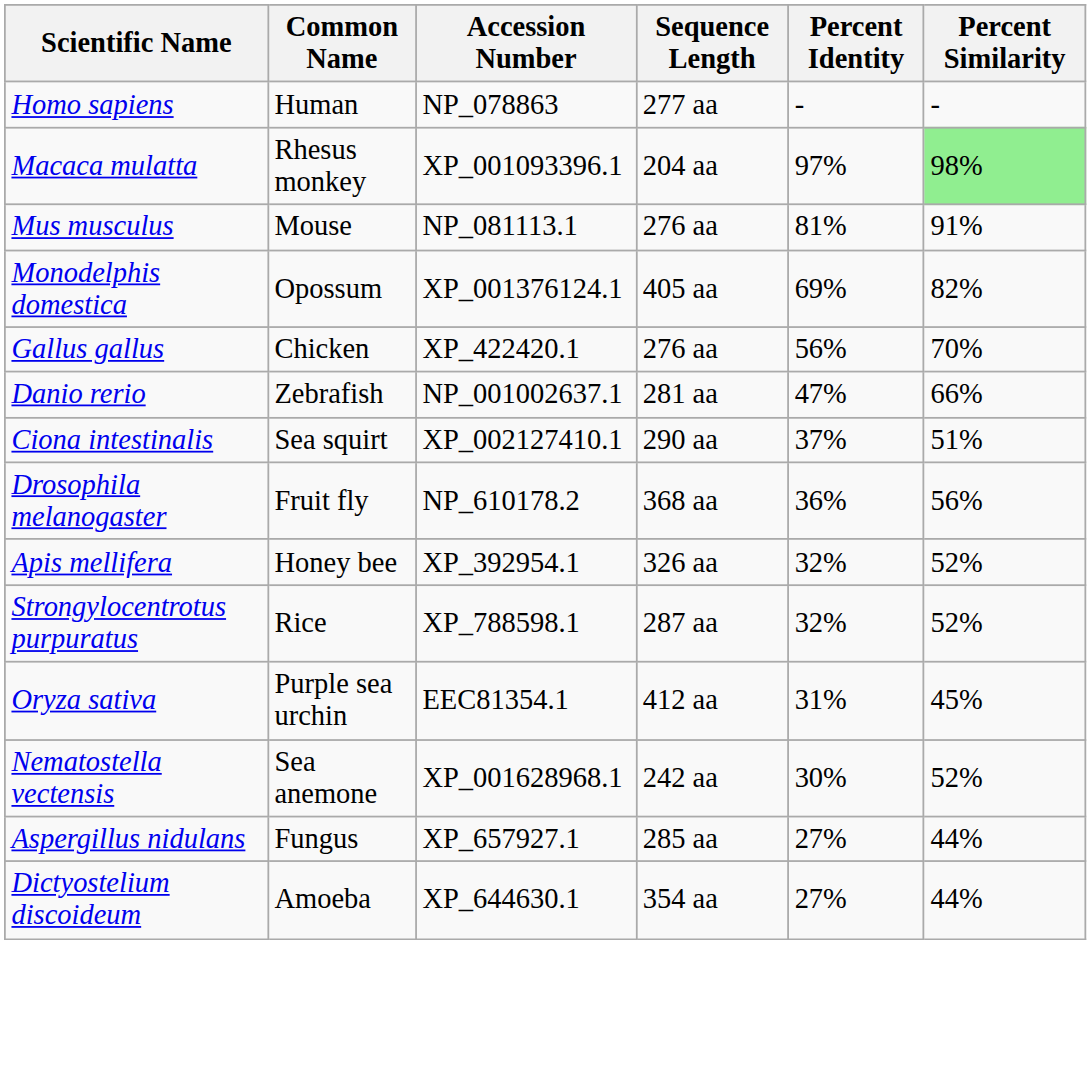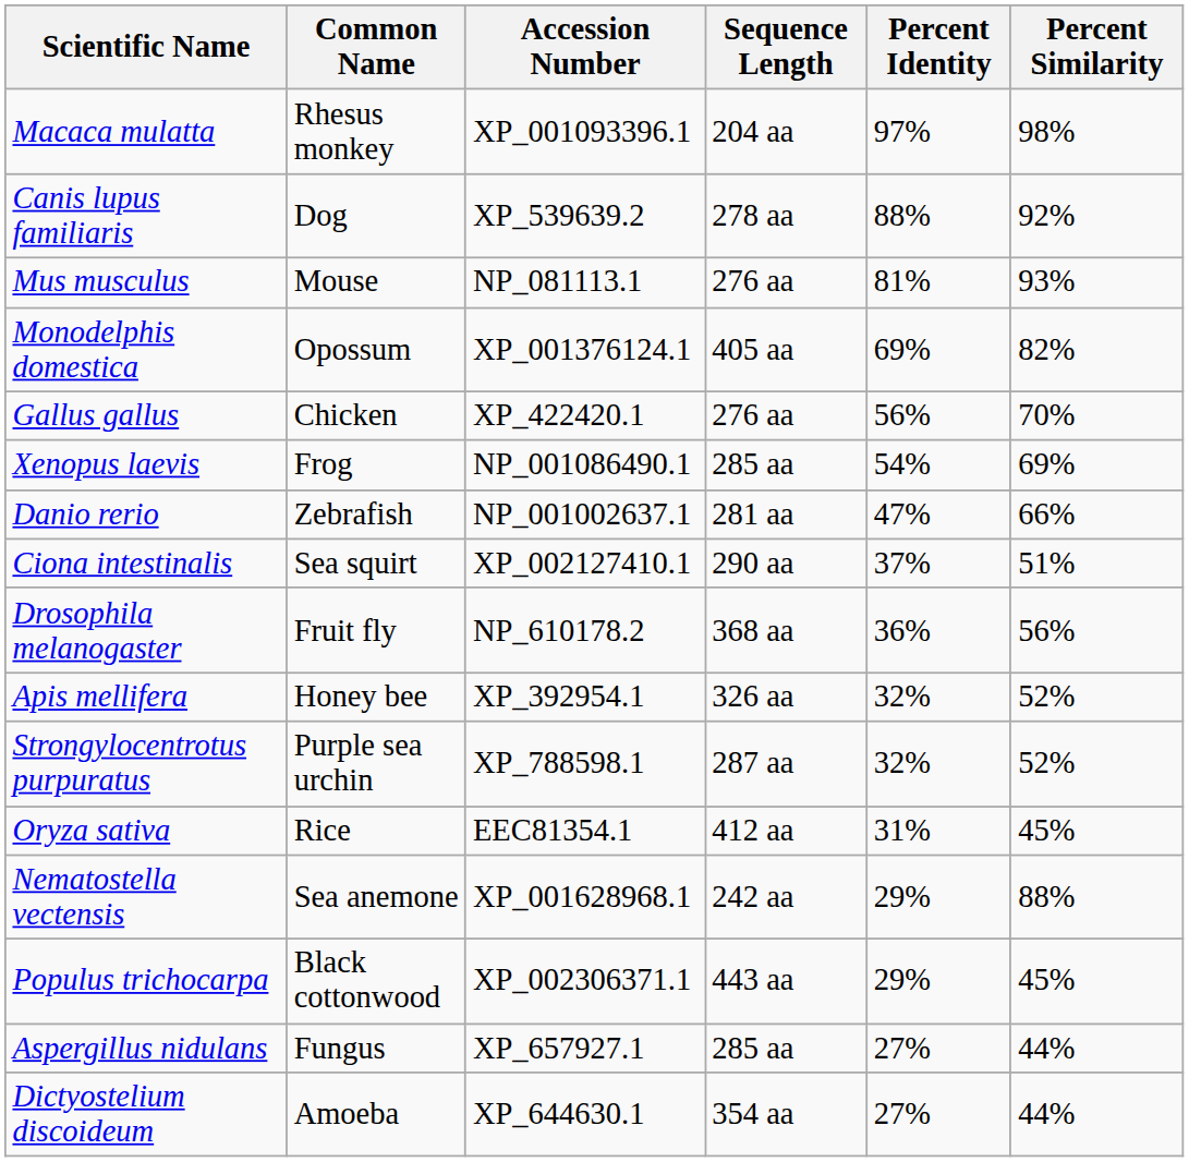- row: Homo sapiens | Human | NP_078863 | 277 aa | - | -
Macaca mulatta | Percent Similarity: lightgreen background -> no background
+ row: Canis lupus familiaris | Dog | XP_539639.2 | 278 aa | 88% | 92%
Mus musculus | Percent Similarity: 91% -> 93%
+ row: Xenopus laevis | Frog | NP_001086490.1 | 285 aa | 54% | 69%
Strongylocentrotus purpuratus | Common Name: Rice -> Purple sea urchin
Oryza sativa | Common Name: Purple sea urchin -> Rice
Nematostella vectensis | Percent Identity: 30% -> 29%
Nematostella vectensis | Percent Similarity: 52% -> 88%
+ row: Populus trichocarpa | Black cottonwood | XP_002306371.1 | 443 aa | 29% | 45%
